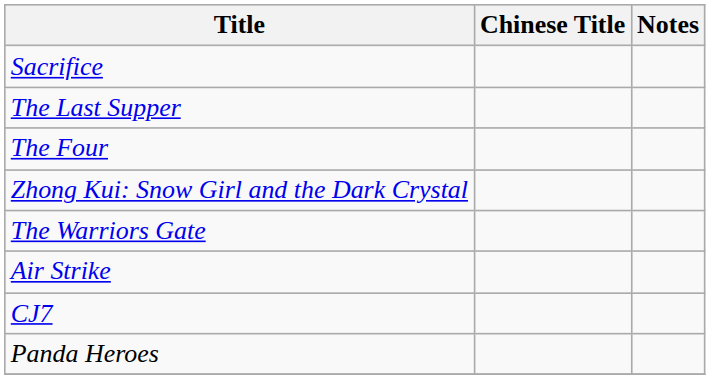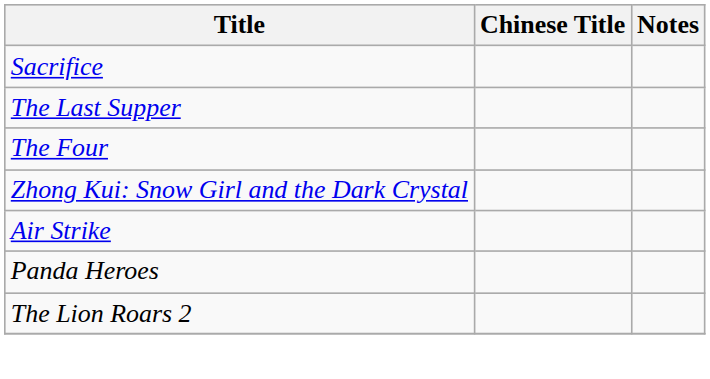- row: The Warriors Gate
- row: CJ7
+ row: The Lion Roars 2
